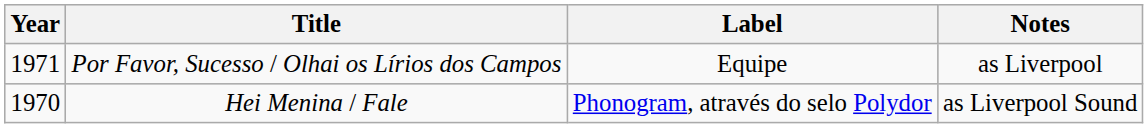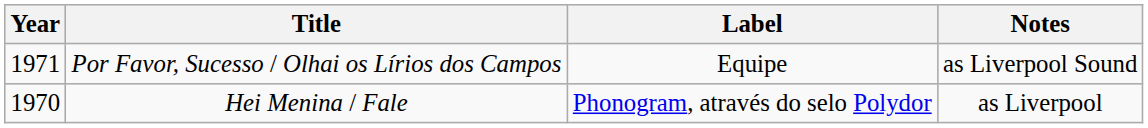Por Favor, Sucesso / Olhai os Lírios dos Campos | Notes: as Liverpool -> as Liverpool Sound
Hei Menina / Fale | Notes: as Liverpool Sound -> as Liverpool
